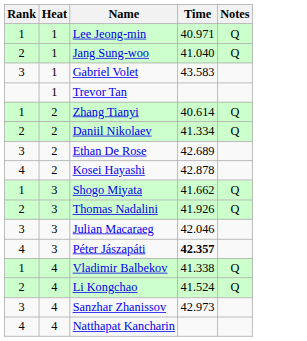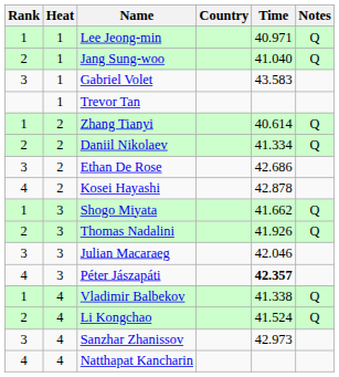+ column: Country
Ethan De Rose | Time: 42.689 -> 42.686
